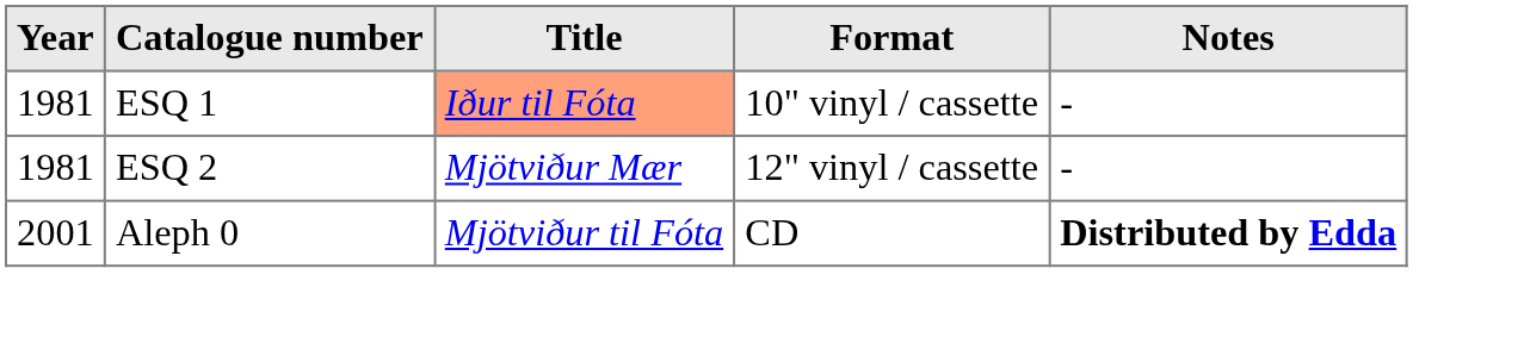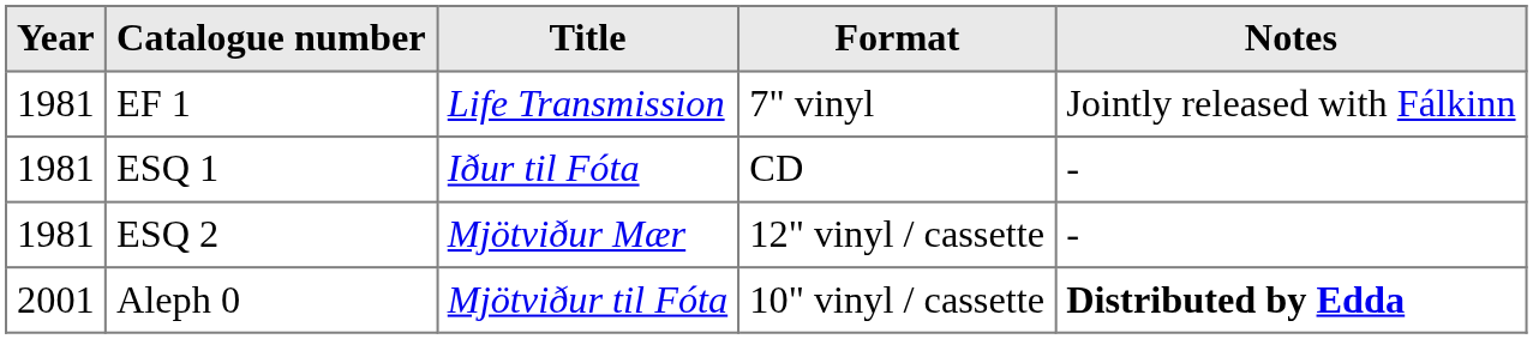+ row: 1981 | EF 1 | Life Transmission | 7" vinyl | Jointly released with Fálkinn
ESQ 1 | Title: lightsalmon background -> no background
ESQ 1 | Format: 10" vinyl / cassette -> CD
Aleph 0 | Format: CD -> 10" vinyl / cassette
